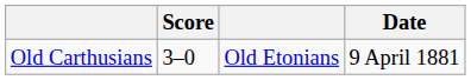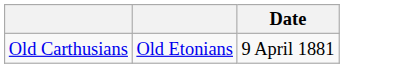- column: Score | 3–0
